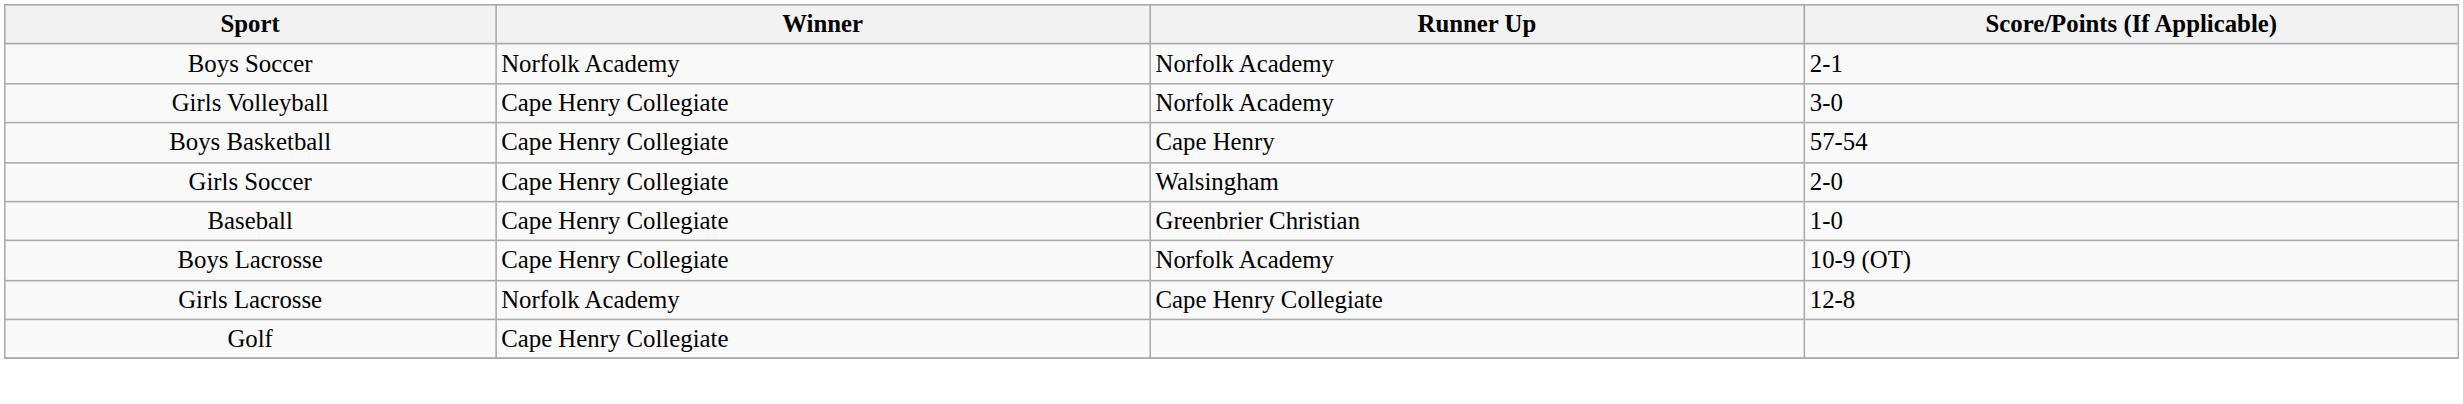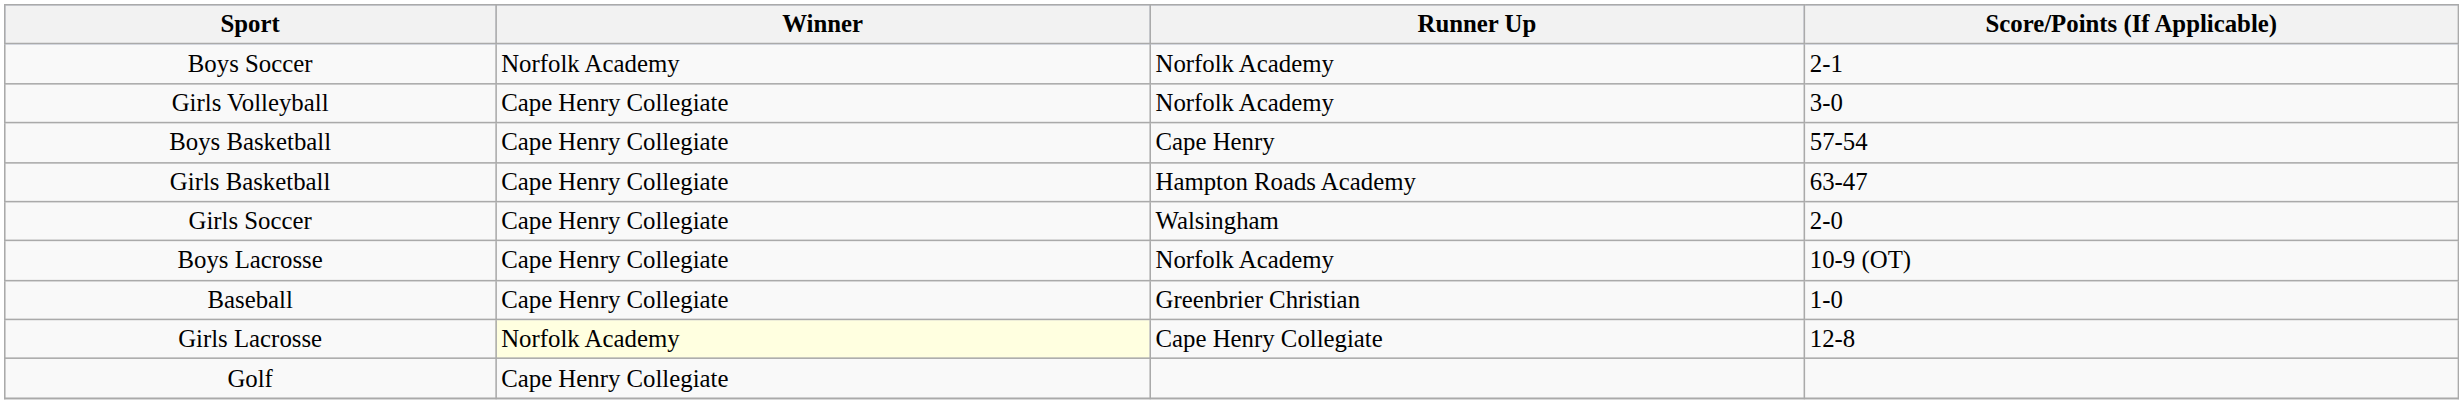+ row: Girls Basketball | Cape Henry Collegiate | Hampton Roads Academy | 63-47
rows swapped: Boys Lacrosse <-> Baseball
Girls Lacrosse | Winner: no background -> lightyellow background
